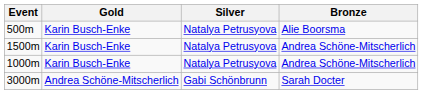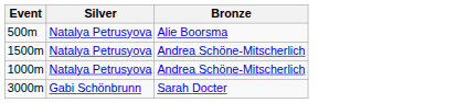- column: Gold | Karin Busch-Enke | Karin Busch-Enke | Karin Busch-Enke | Andrea Schöne-Mitscherlich
